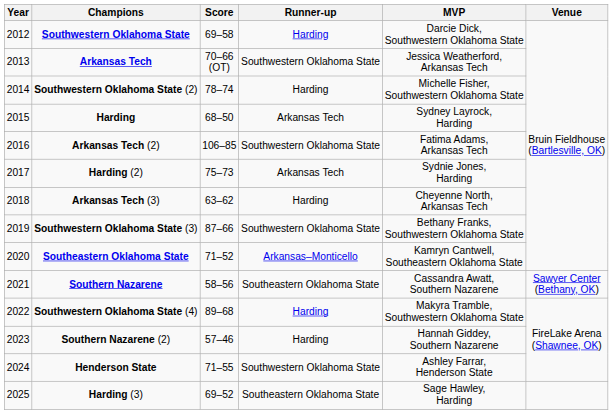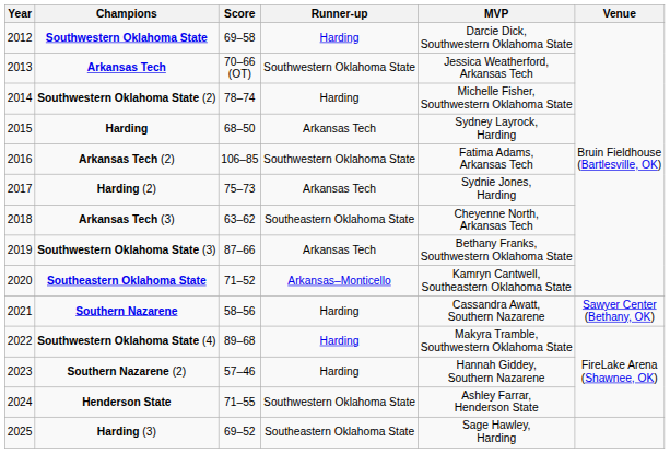Arkansas Tech (3) | Runner-up: Harding -> Southeastern Oklahoma State
Southwestern Oklahoma State (3) | Runner-up: Southwestern Oklahoma State -> Arkansas Tech
Southern Nazarene | Runner-up: Southeastern Oklahoma State -> Harding
